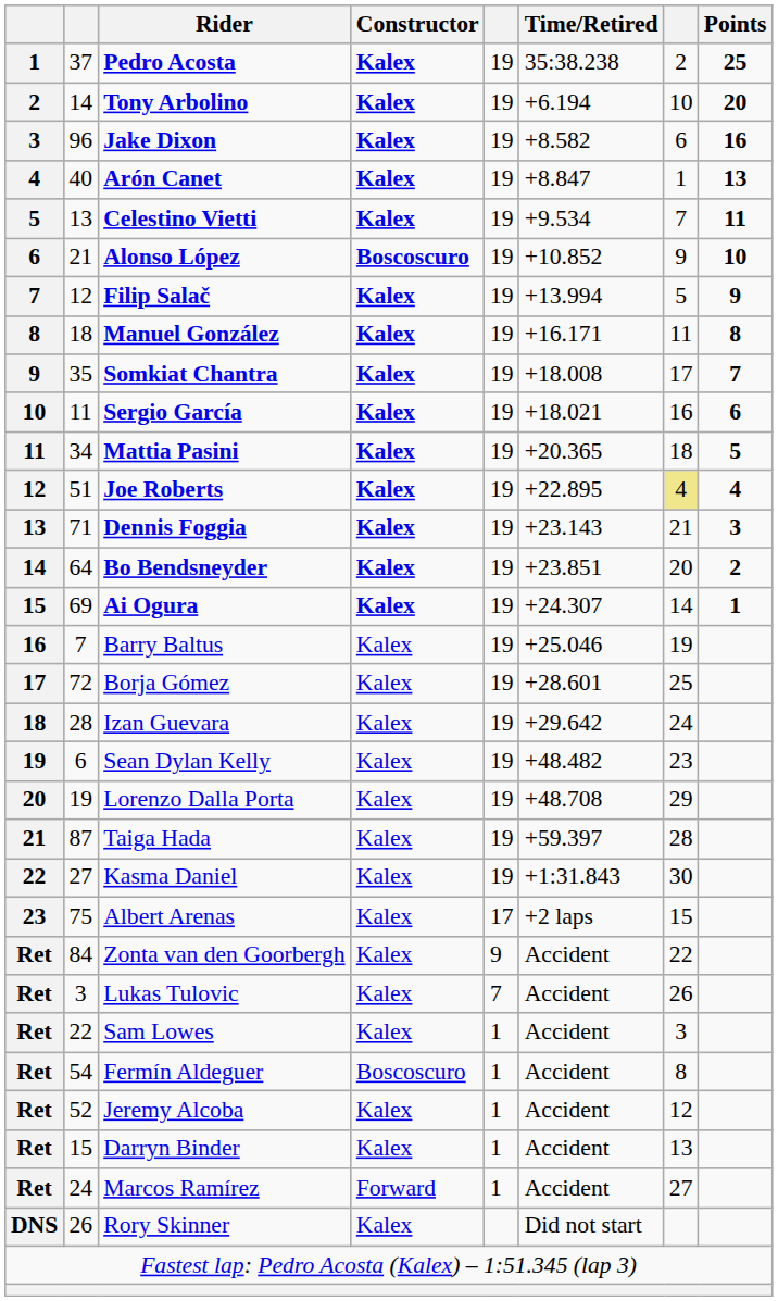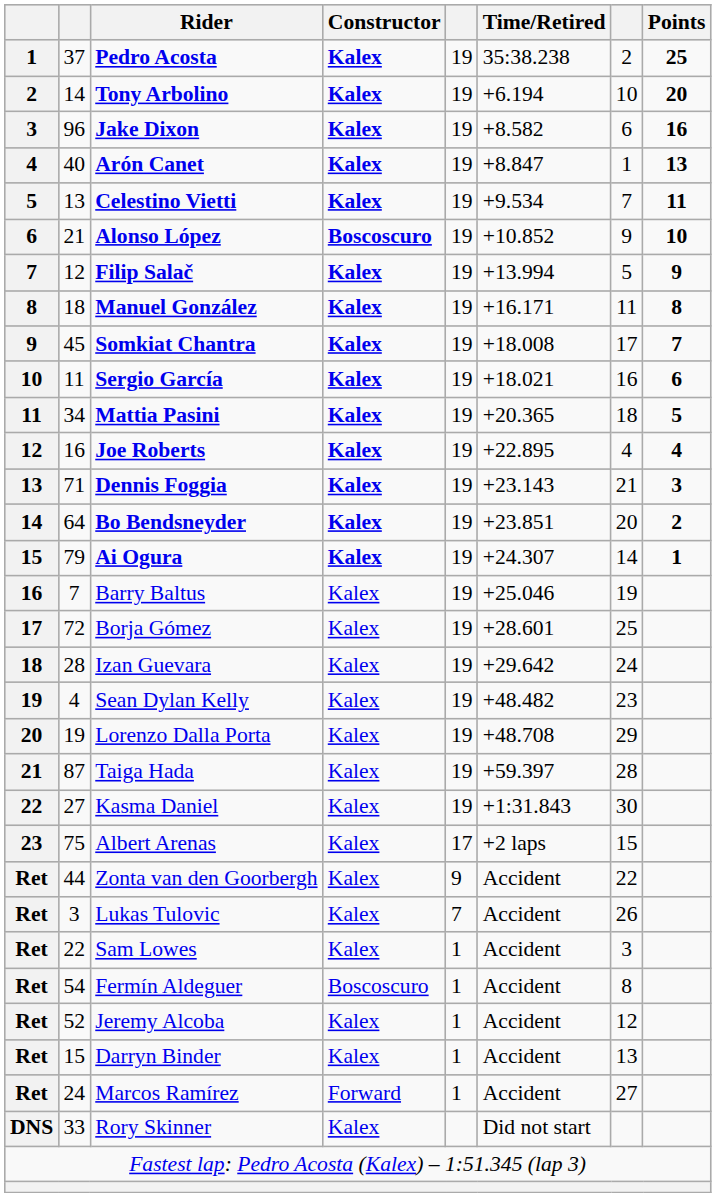Somkiat Chantra | column 2: 35 -> 45
Joe Roberts | column 2: 51 -> 16
Joe Roberts | column 7: khaki background -> no background
Ai Ogura | column 2: 69 -> 79
Sean Dylan Kelly | column 2: 6 -> 4
Zonta van den Goorbergh | column 2: 84 -> 44
Rory Skinner | column 2: 26 -> 33
